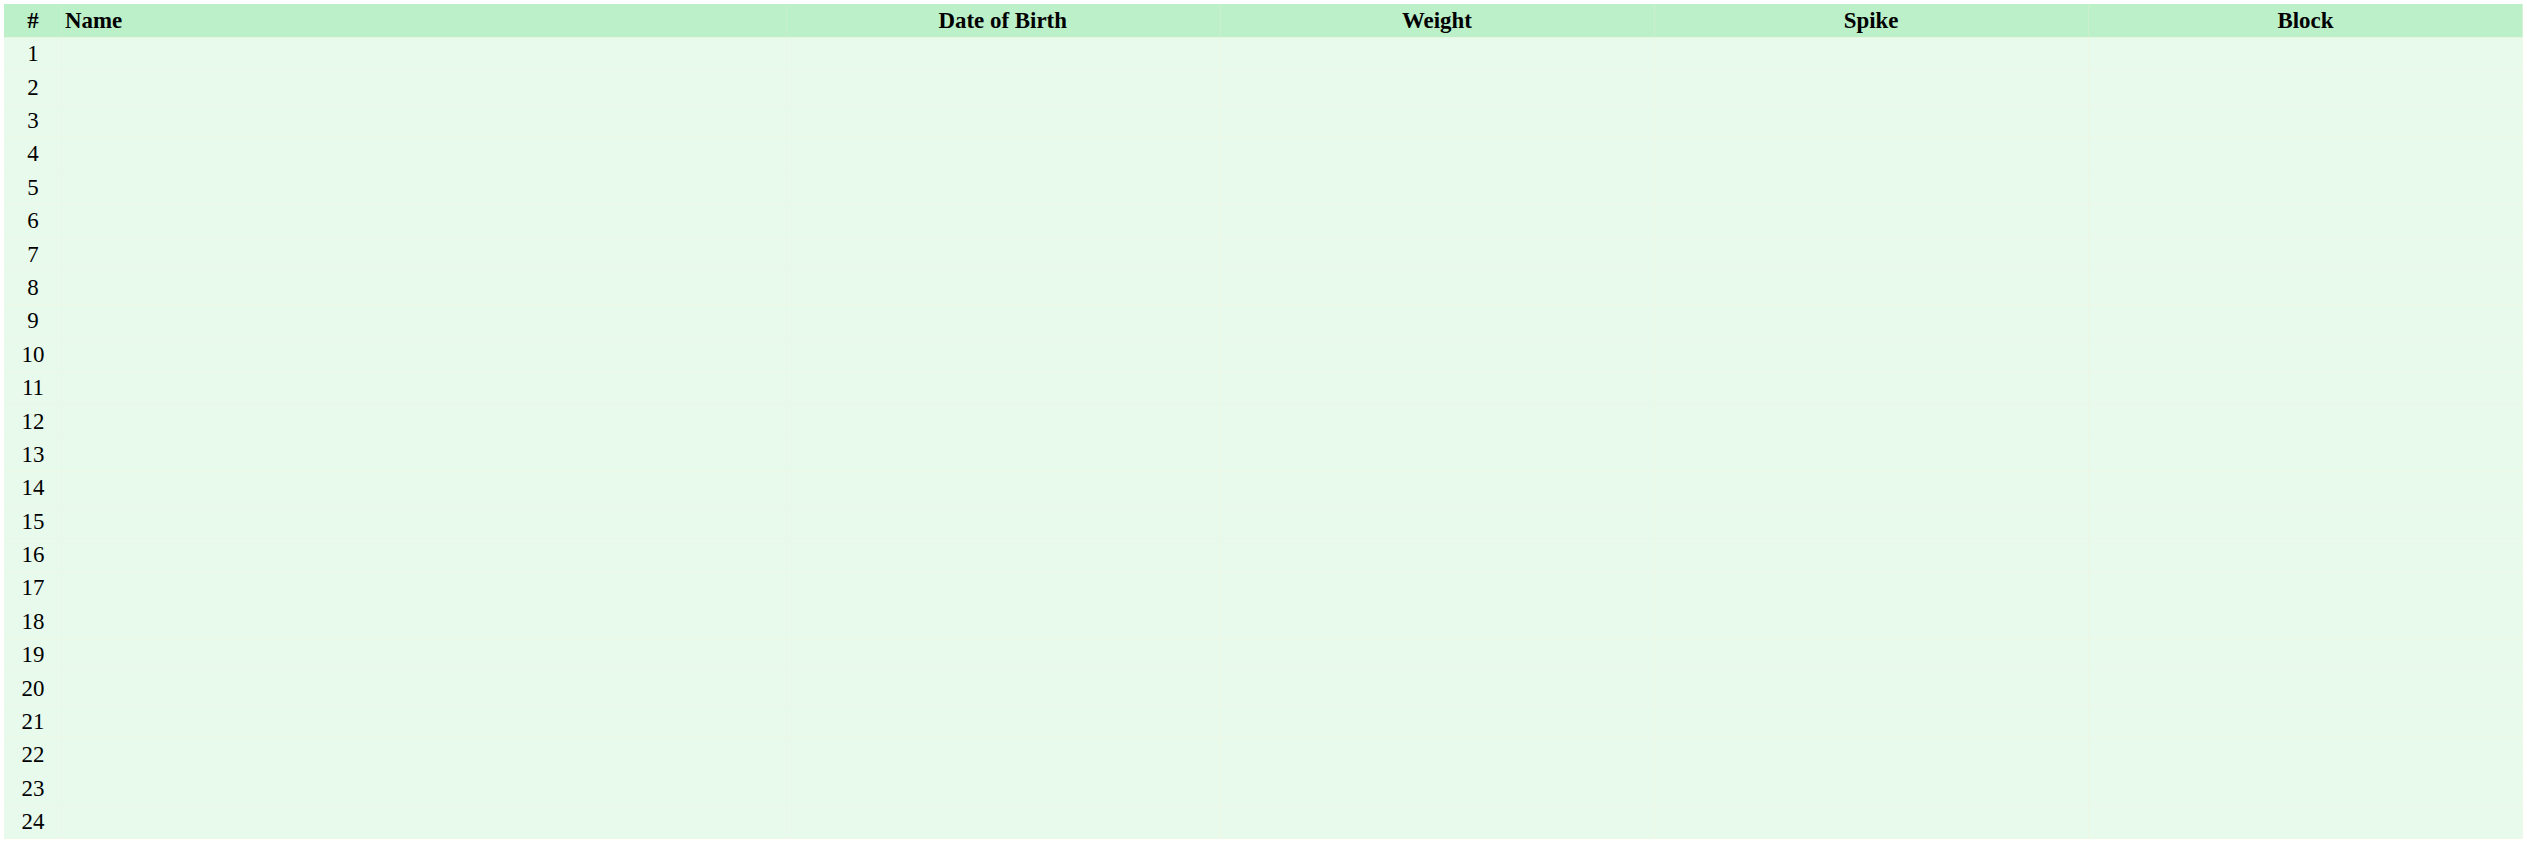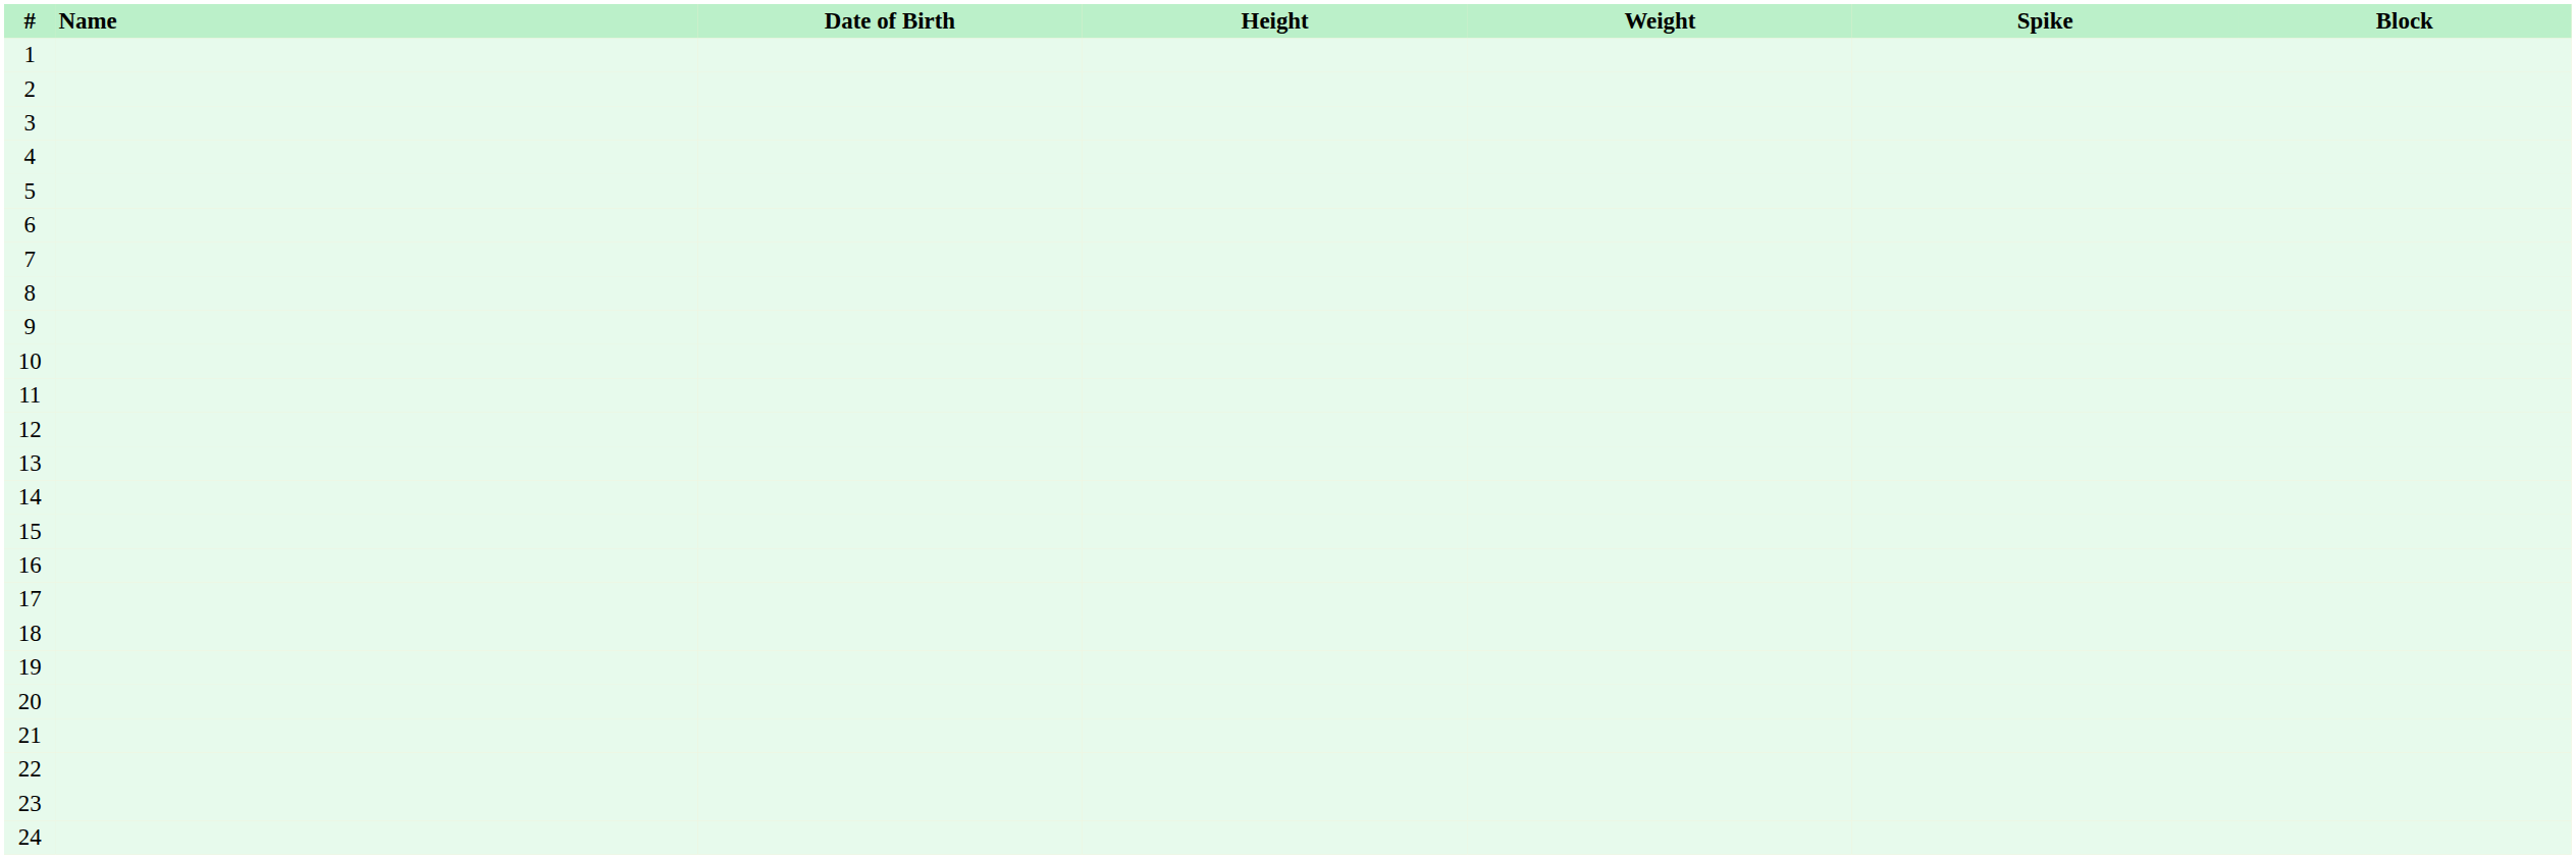+ column: Height
